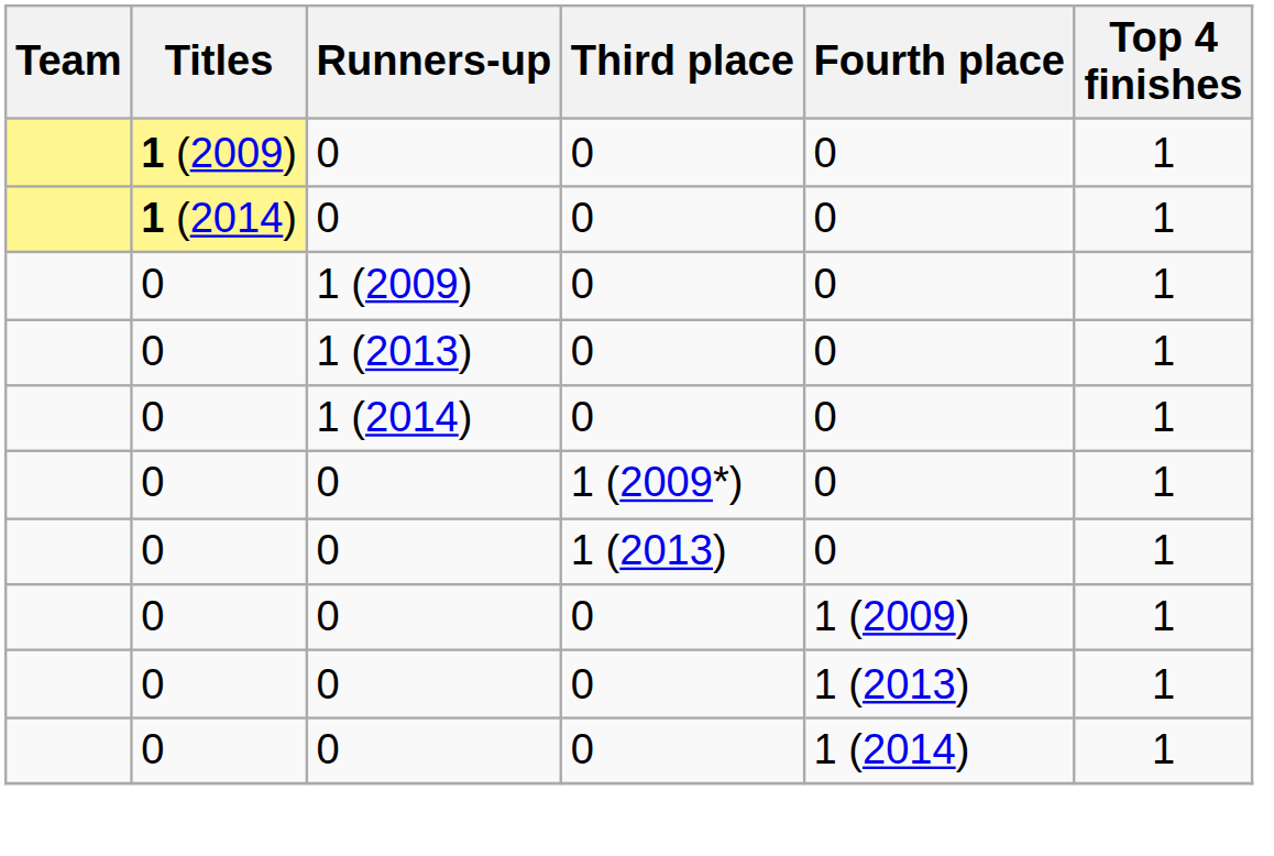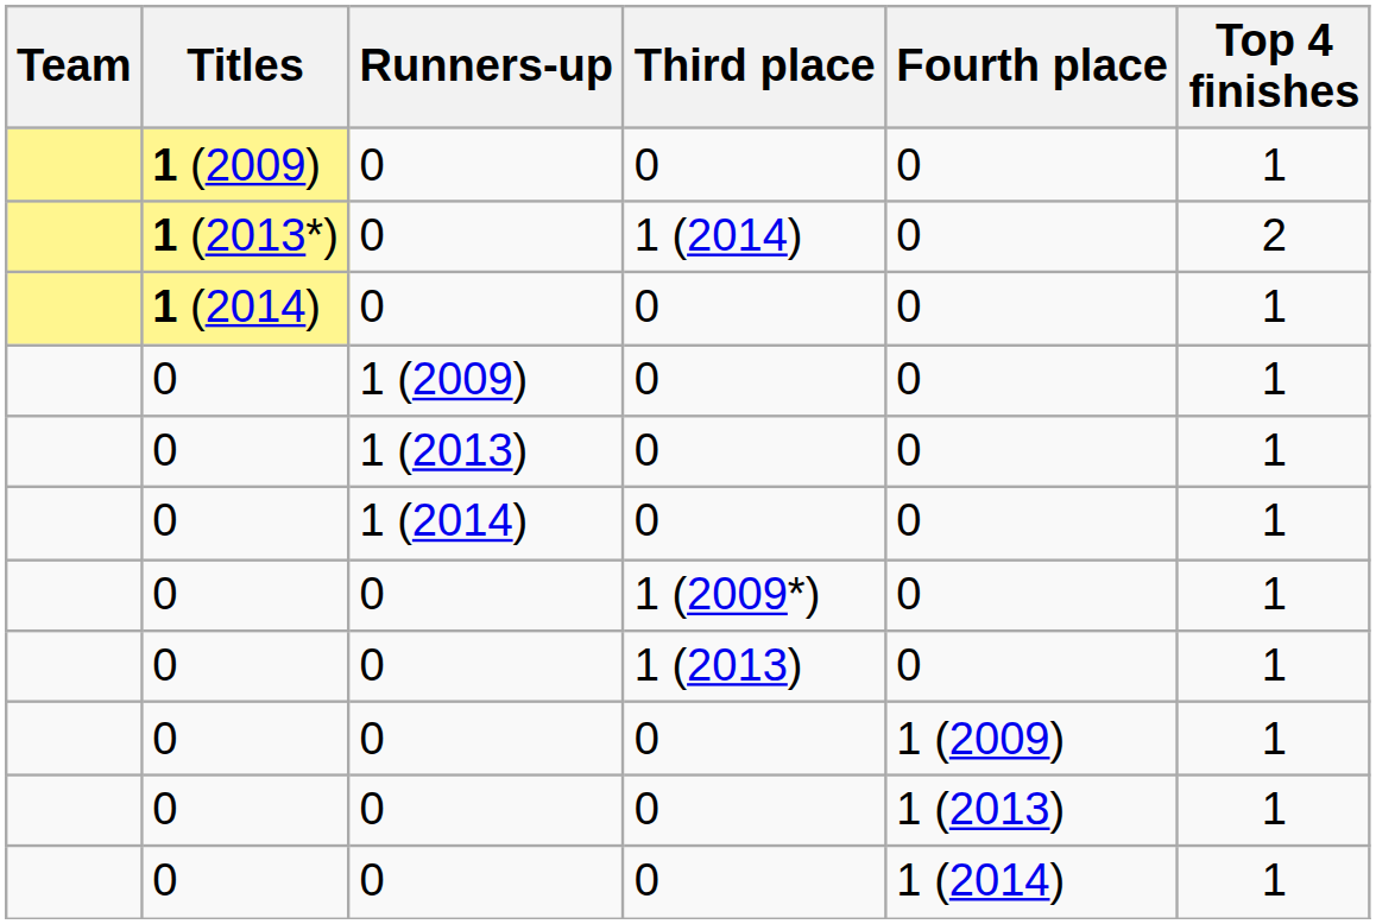+ row: 1 (2013*) | 0 | 1 (2014) | 0 | 2
